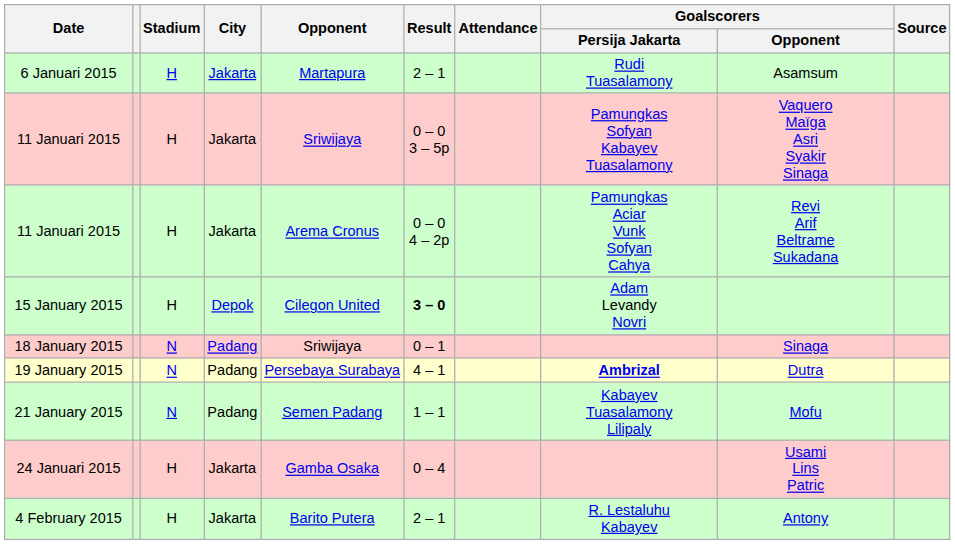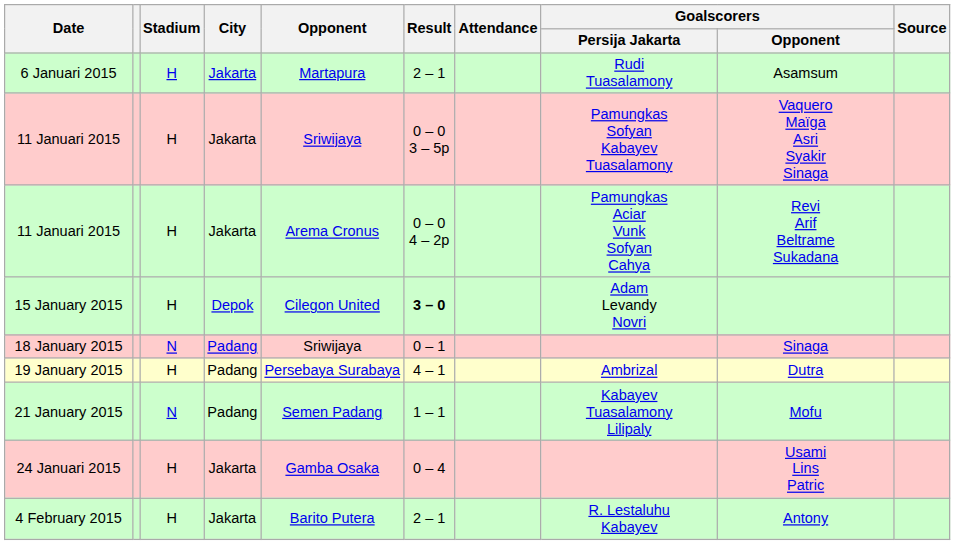19 January 2015 | Stadium: N -> H
19 January 2015 | Goalscorers / Persija Jakarta: bold -> normal
